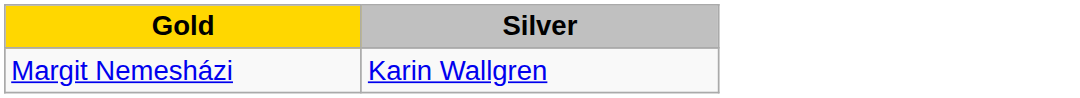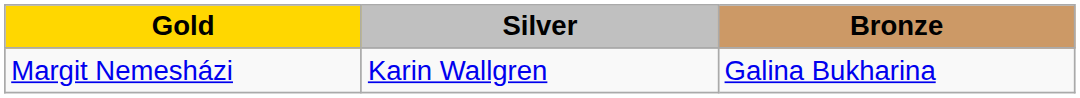+ column: Bronze | Galina Bukharina
